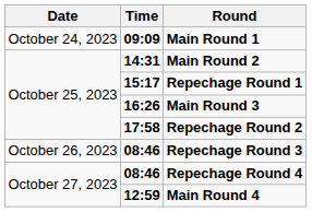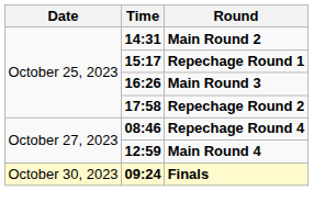- row: October 24, 2023 | 09:09 | Main Round 1
- row: October 26, 2023 | 08:46 | Repechage Round 3
+ row: October 30, 2023 | 09:24 | Finals
